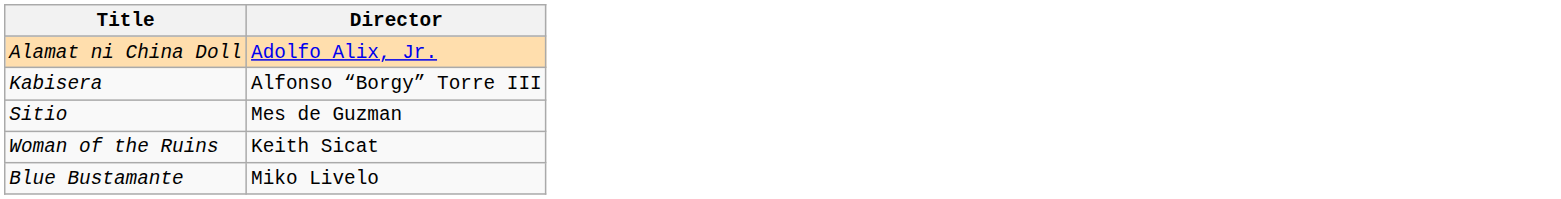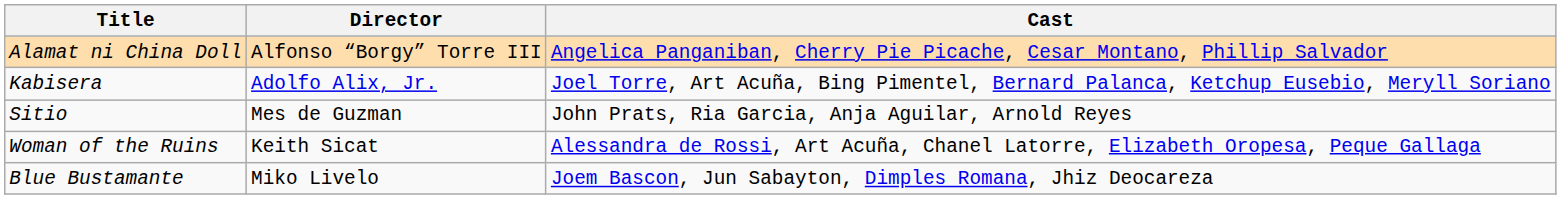+ column: Cast | Angelica Panganiban, Cherry Pie Picache, Cesar Montano, Phillip Salvador | Joel Torre, Art Acuña, Bing Pimentel, Bernard Palanca, Ketchup Eusebio, Meryll Soriano | John Prats, Ria Garcia, Anja Aguilar, Arnold Reyes | Alessandra de Rossi, Art Acuña, Chanel Latorre, Elizabeth Oropesa, Peque Gallaga | Joem Bascon, Jun Sabayton, Dimples Romana, Jhiz Deocareza
Alamat ni China Doll | Director: Adolfo Alix, Jr. -> Alfonso “Borgy” Torre III
Kabisera | Director: Alfonso “Borgy” Torre III -> Adolfo Alix, Jr.
